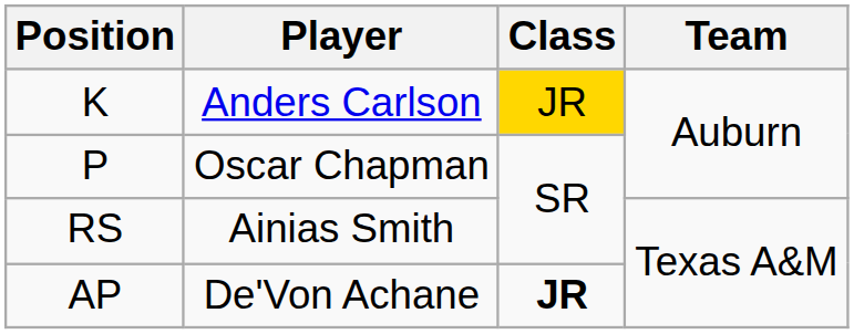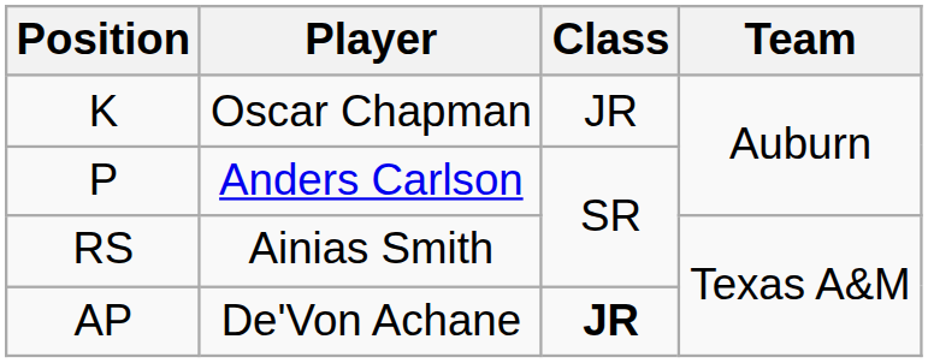K | Player: Anders Carlson -> Oscar Chapman
K | Class: gold background -> no background
P | Player: Oscar Chapman -> Anders Carlson
